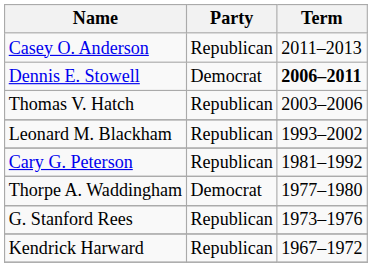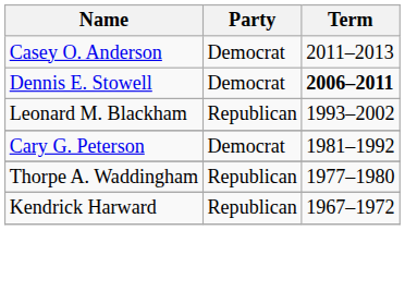Casey O. Anderson | Party: Republican -> Democrat
- row: Thomas V. Hatch | Republican | 2003–2006
Cary G. Peterson | Party: Republican -> Democrat
Thorpe A. Waddingham | Party: Democrat -> Republican
- row: G. Stanford Rees | Republican | 1973–1976
